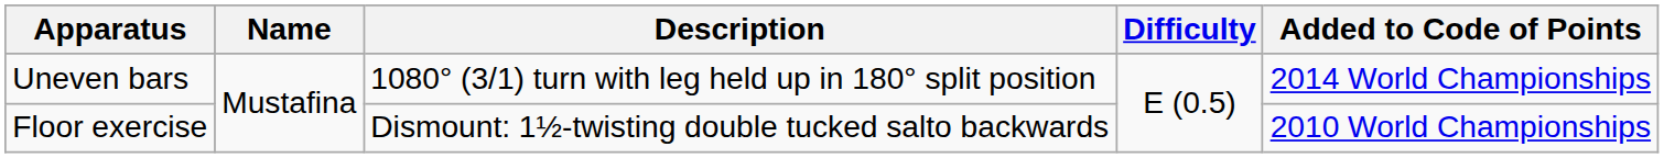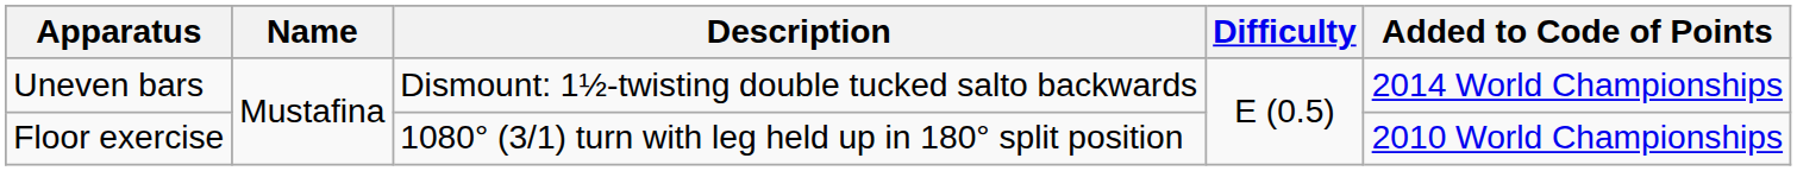Uneven bars | Description: 1080° (3/1) turn with leg held up in 180° split position -> Dismount: 1½-twisting double tucked salto backwards
Floor exercise | Description: Dismount: 1½-twisting double tucked salto backwards -> 1080° (3/1) turn with leg held up in 180° split position
